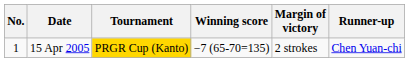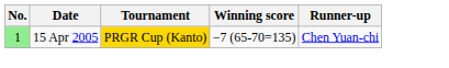- column: Margin of victory | 2 strokes
15 Apr 2005 | No.: no background -> lightgreen background
